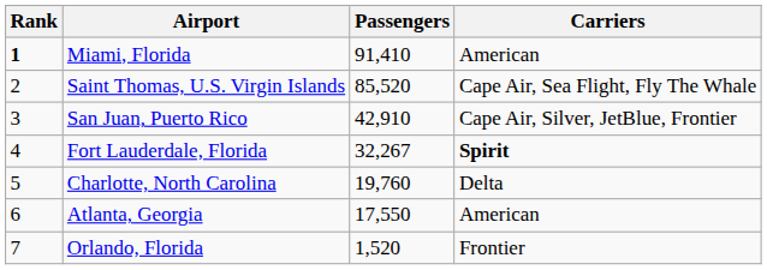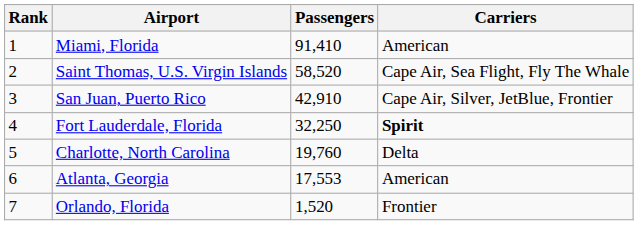Miami, Florida | Rank: bold -> normal
Saint Thomas, U.S. Virgin Islands | Passengers: 85,520 -> 58,520
Fort Lauderdale, Florida | Passengers: 32,267 -> 32,250
Atlanta, Georgia | Passengers: 17,550 -> 17,553
